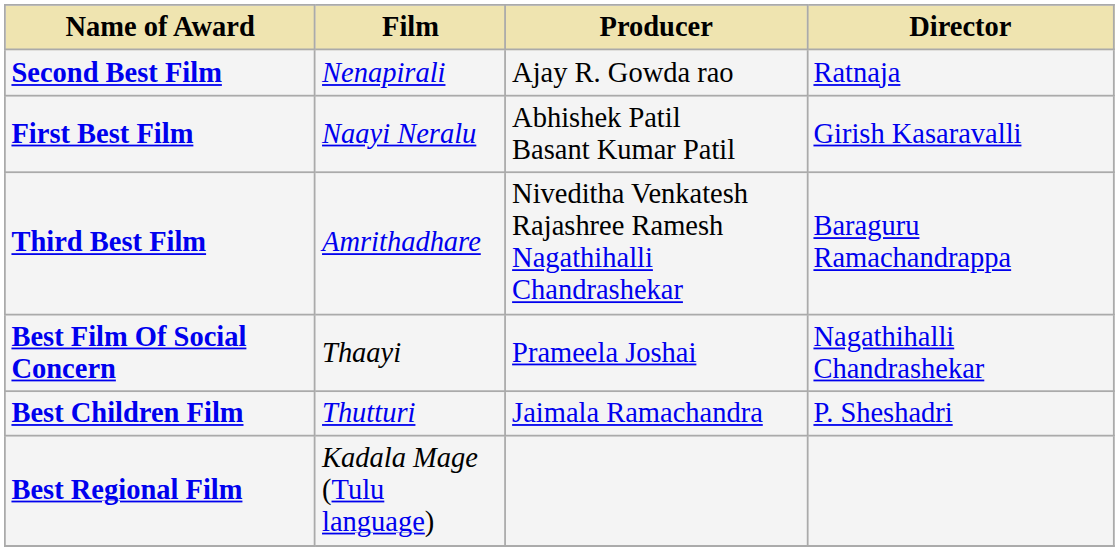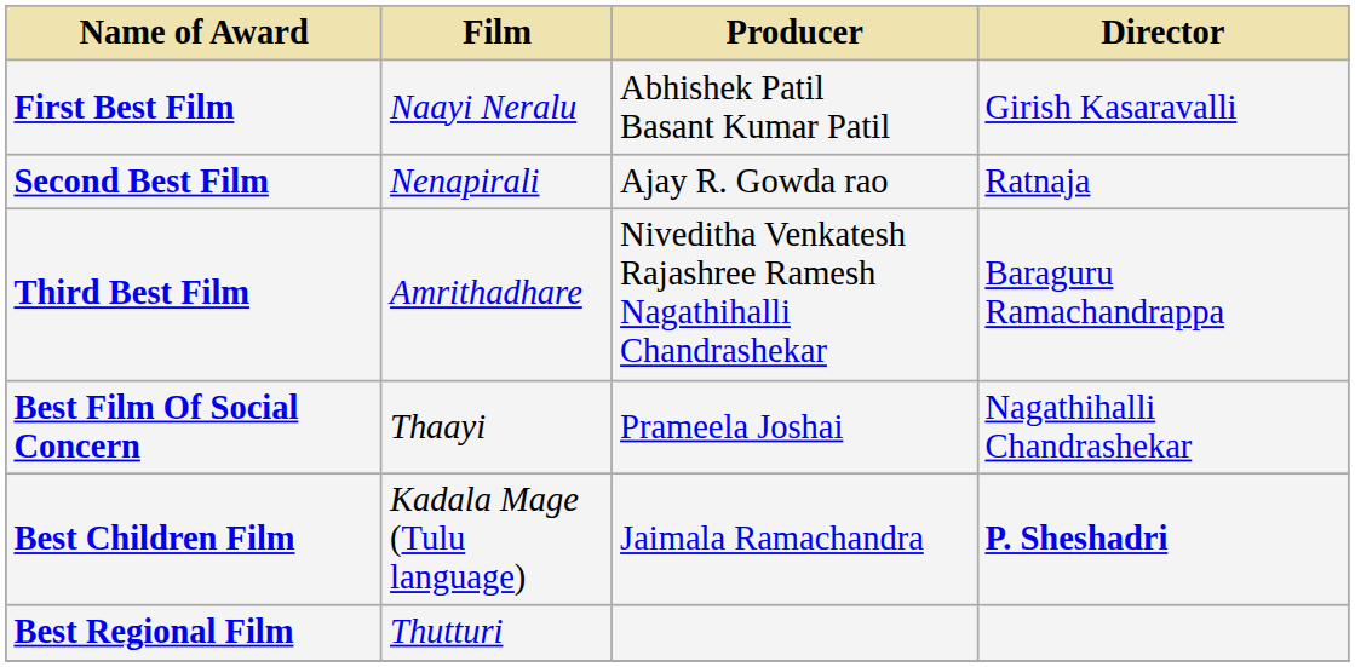rows swapped: First Best Film <-> Second Best Film
Best Children Film | Film: Thutturi -> Kadala Mage (Tulu language)
Best Children Film | Director: normal -> bold
Best Regional Film | Film: Kadala Mage (Tulu language) -> Thutturi
